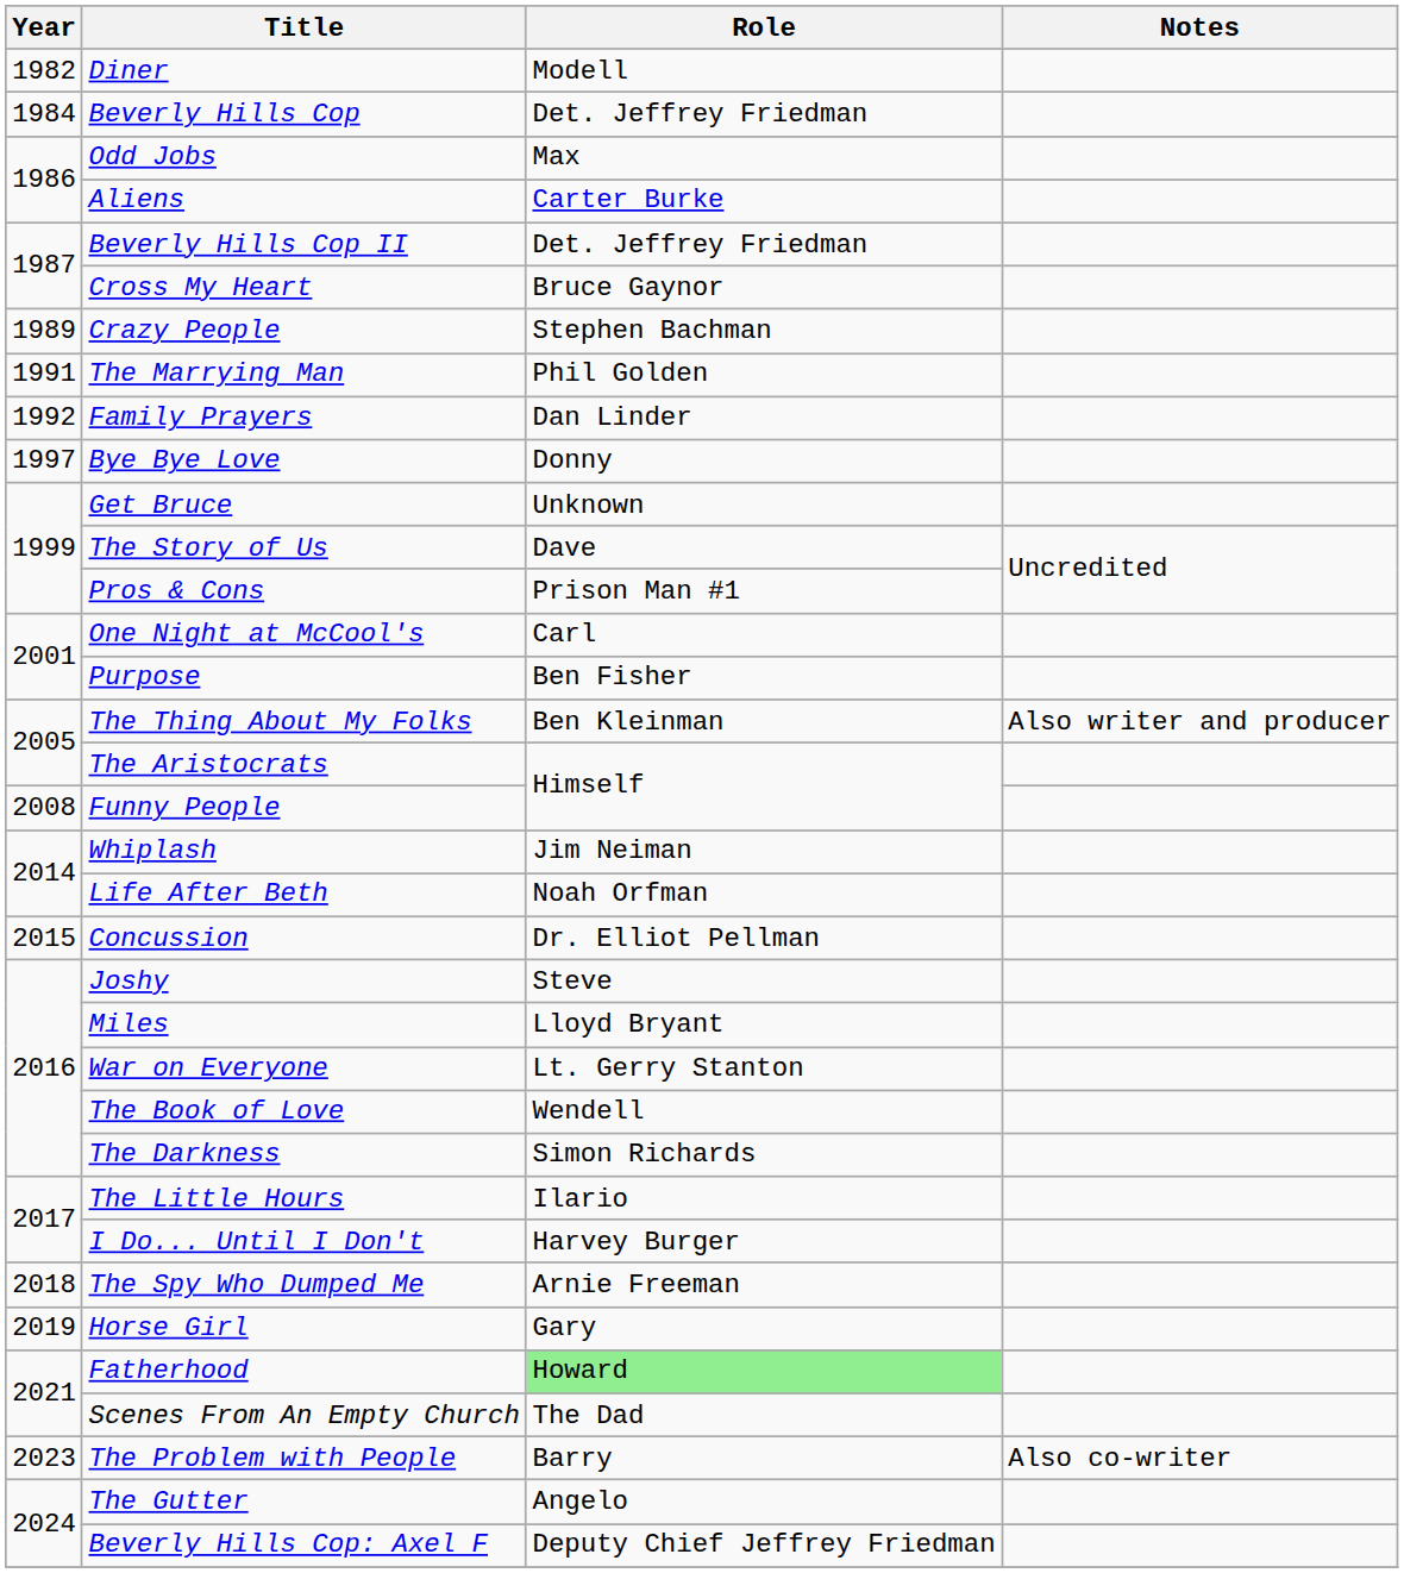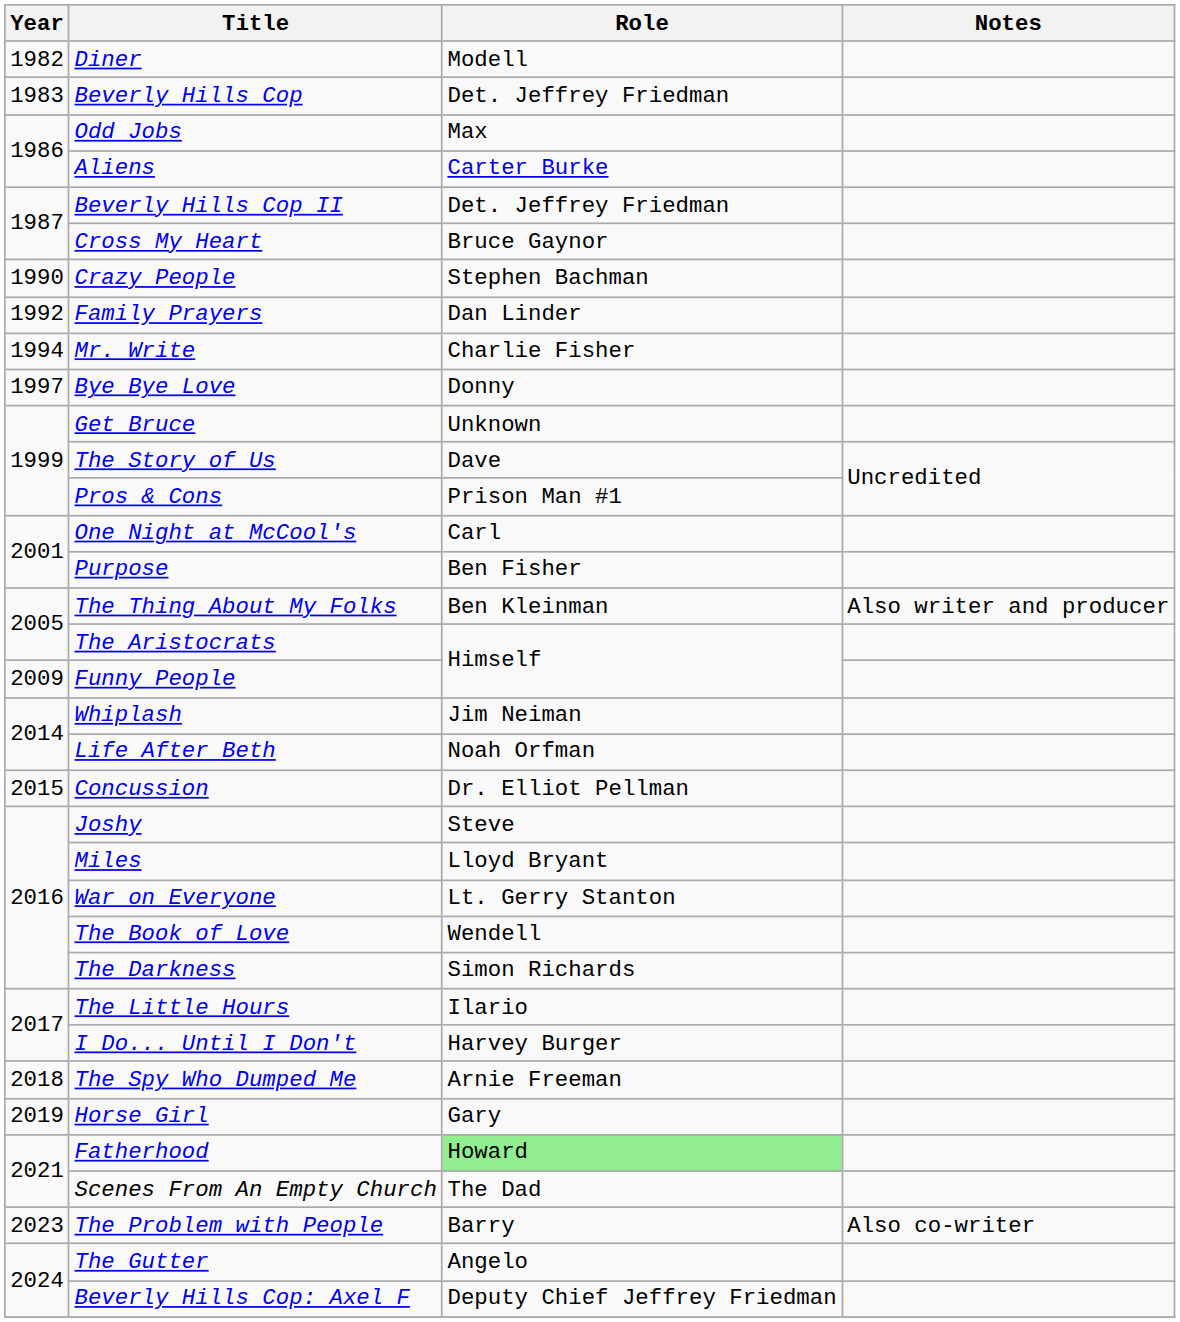Beverly Hills Cop | Year: 1984 -> 1983
Crazy People | Year: 1989 -> 1990
- row: 1991 | The Marrying Man | Phil Golden
+ row: 1994 | Mr. Write | Charlie Fisher
Funny People | Year: 2008 -> 2009
